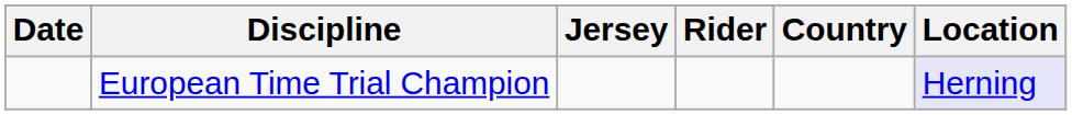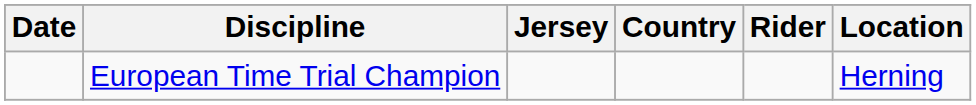columns swapped: Rider <-> Country
European Time Trial Champion | Location: lavender background -> no background
